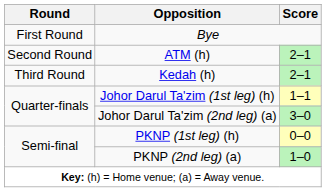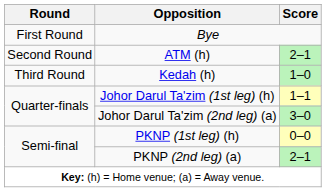Kedah (h) | Score: 2–1 -> 1–0
PKNP (2nd leg) (a) | Score: 1–0 -> 2–1
